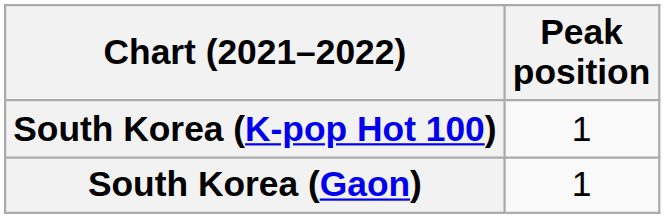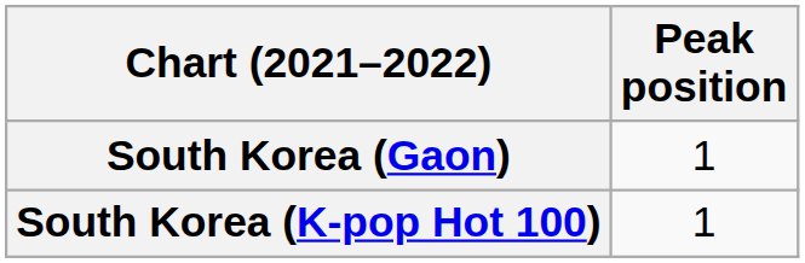rows swapped: South Korea (Gaon) <-> South Korea (K-pop Hot 100)
